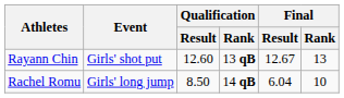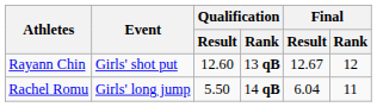Rayann Chin | Final / Rank: 13 -> 12
Rachel Romu | Qualification / Result: 8.50 -> 5.50
Rachel Romu | Final / Rank: 10 -> 11
